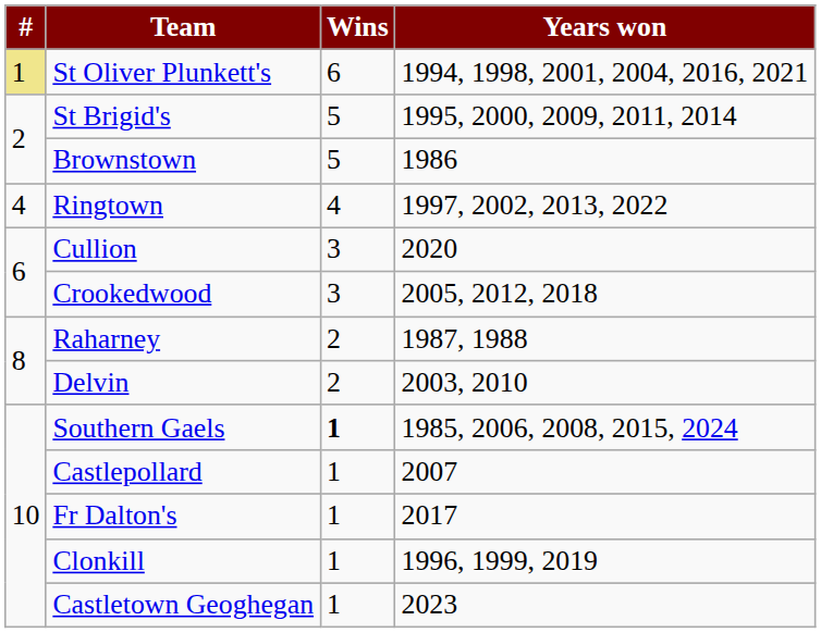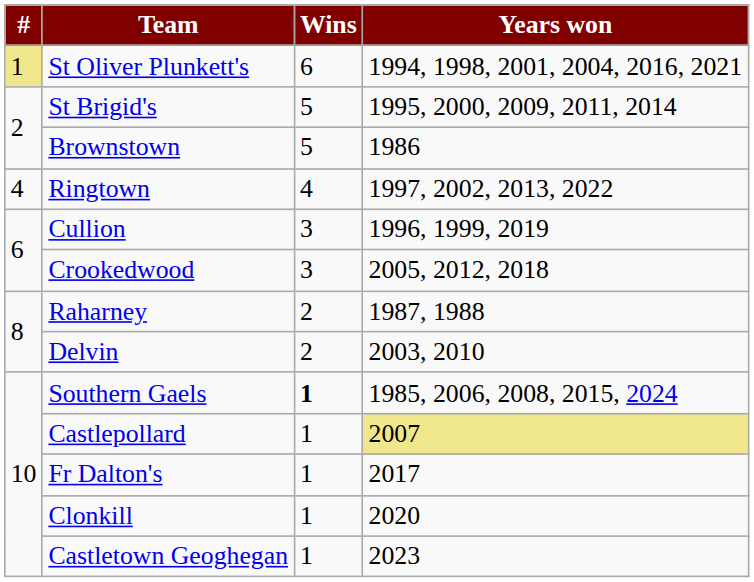Cullion | Years won: 2020 -> 1996, 1999, 2019
Castlepollard | Years won: no background -> khaki background
Clonkill | Years won: 1996, 1999, 2019 -> 2020
